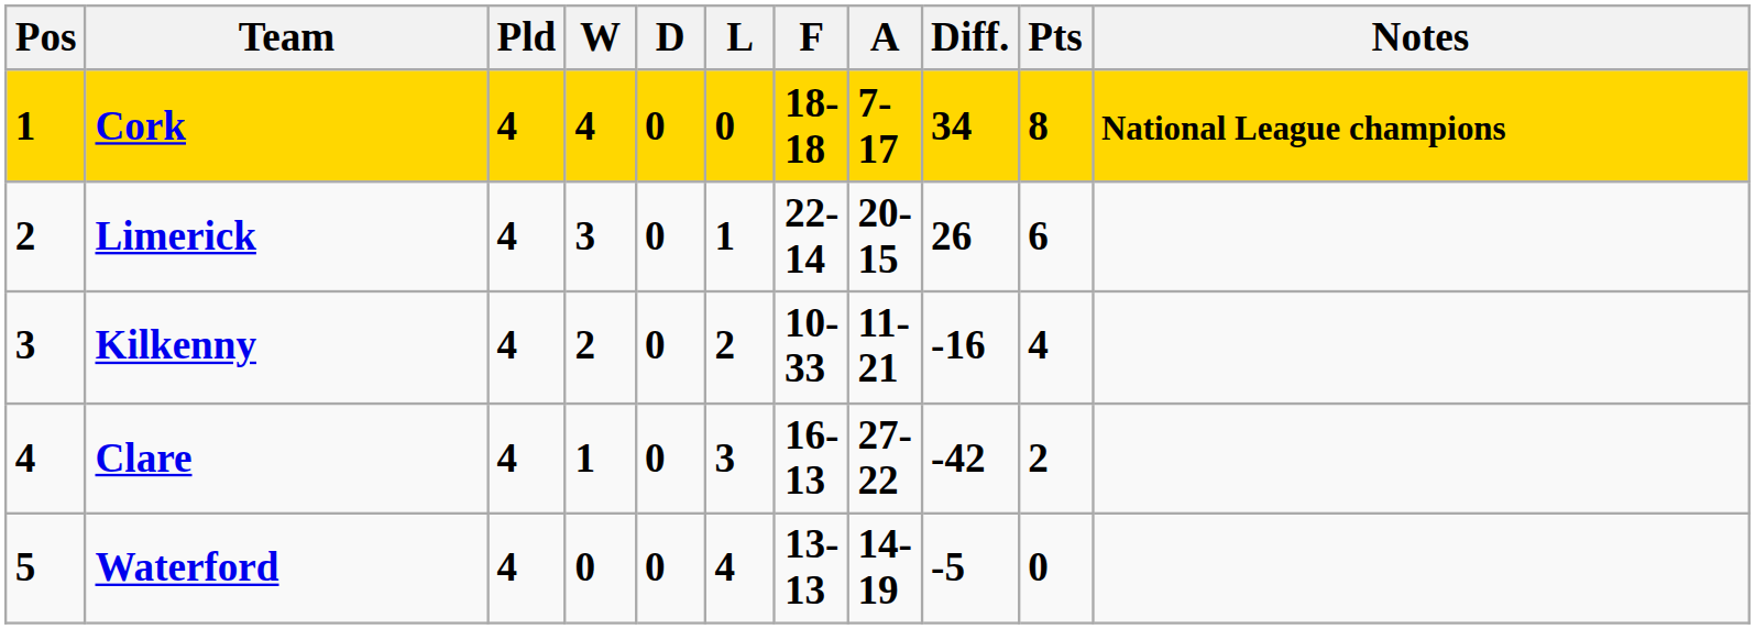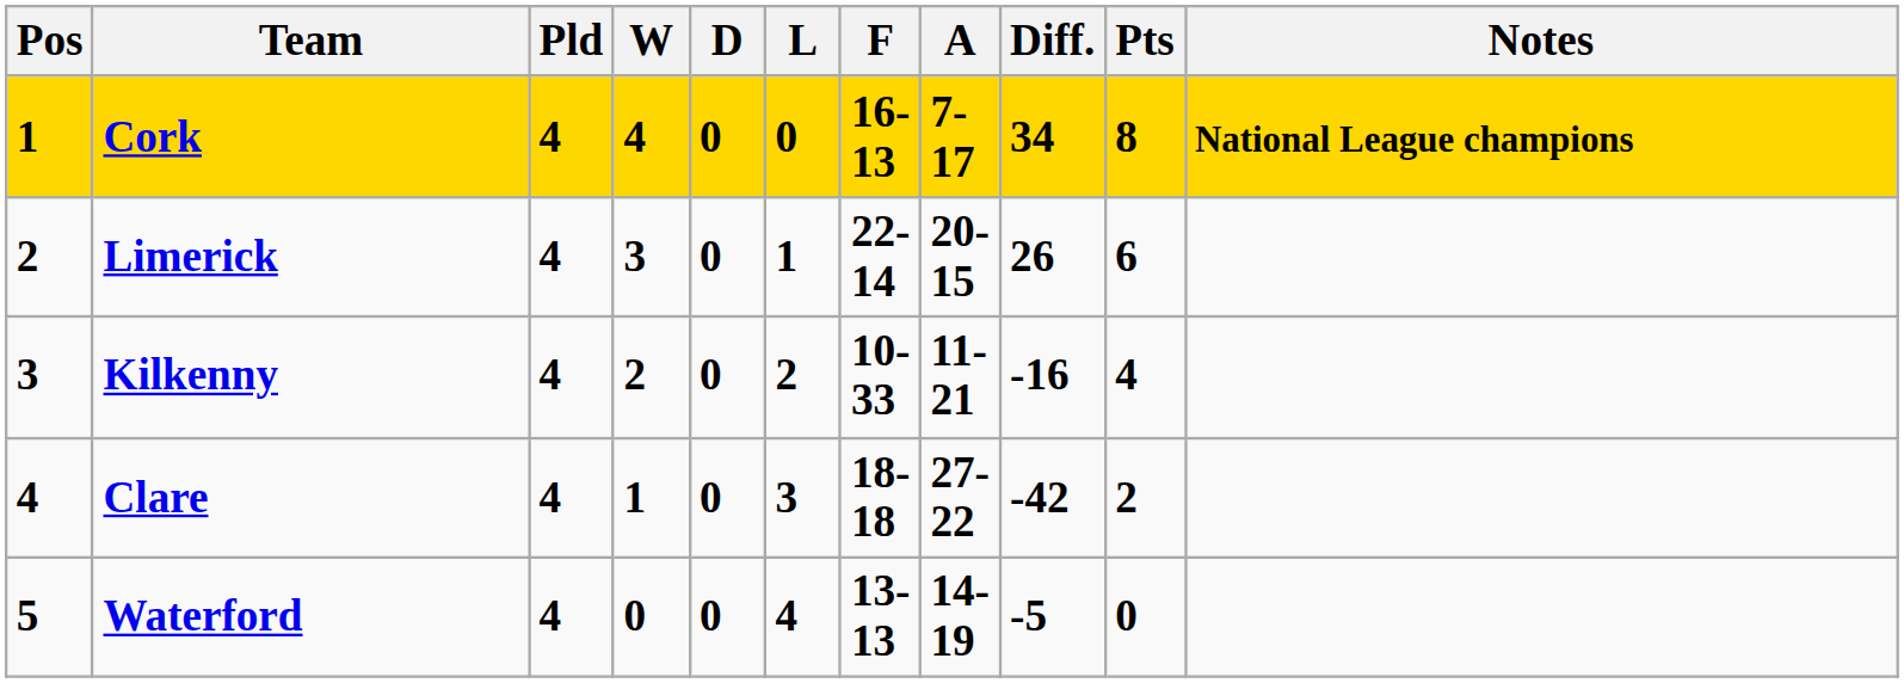Cork | F: 18-18 -> 16-13
Clare | F: 16-13 -> 18-18
